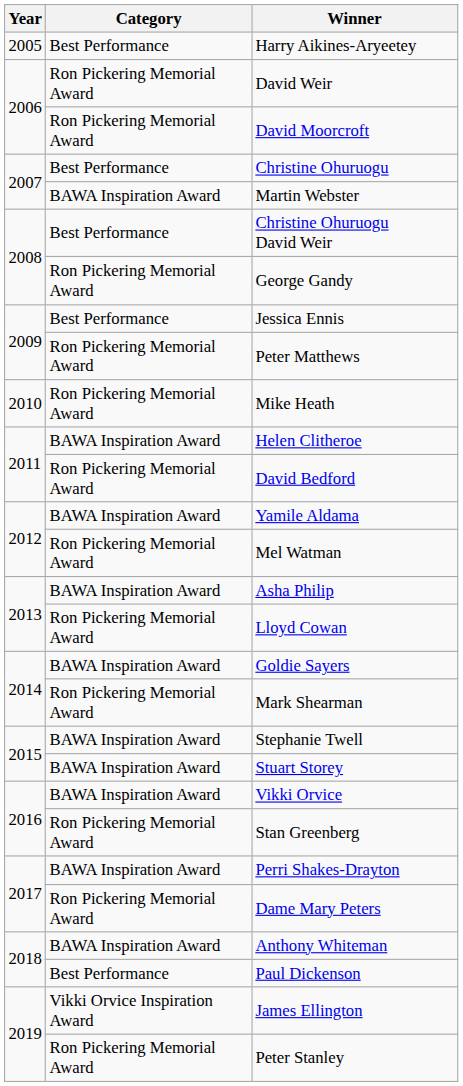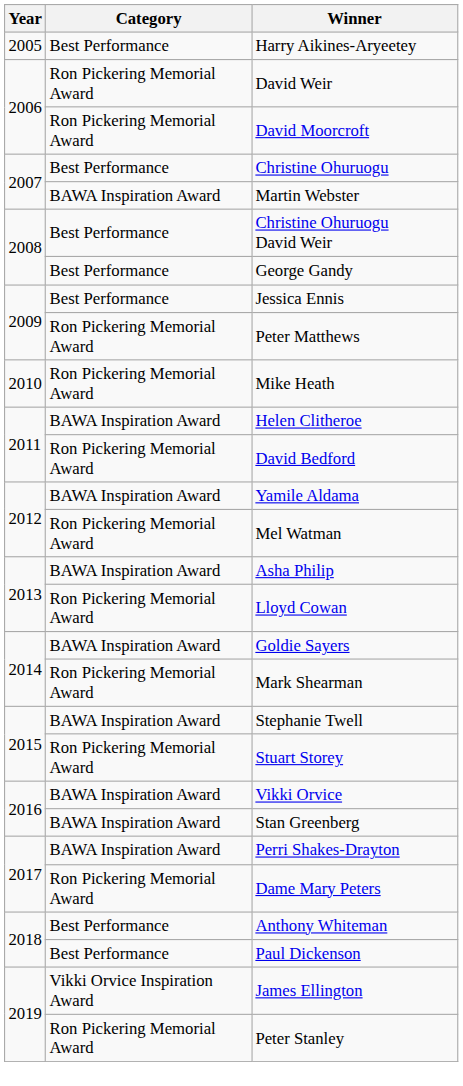George Gandy | Category: Ron Pickering Memorial Award -> Best Performance
Stuart Storey | Category: BAWA Inspiration Award -> Ron Pickering Memorial Award
Stan Greenberg | Category: Ron Pickering Memorial Award -> BAWA Inspiration Award
Anthony Whiteman | Category: BAWA Inspiration Award -> Best Performance
